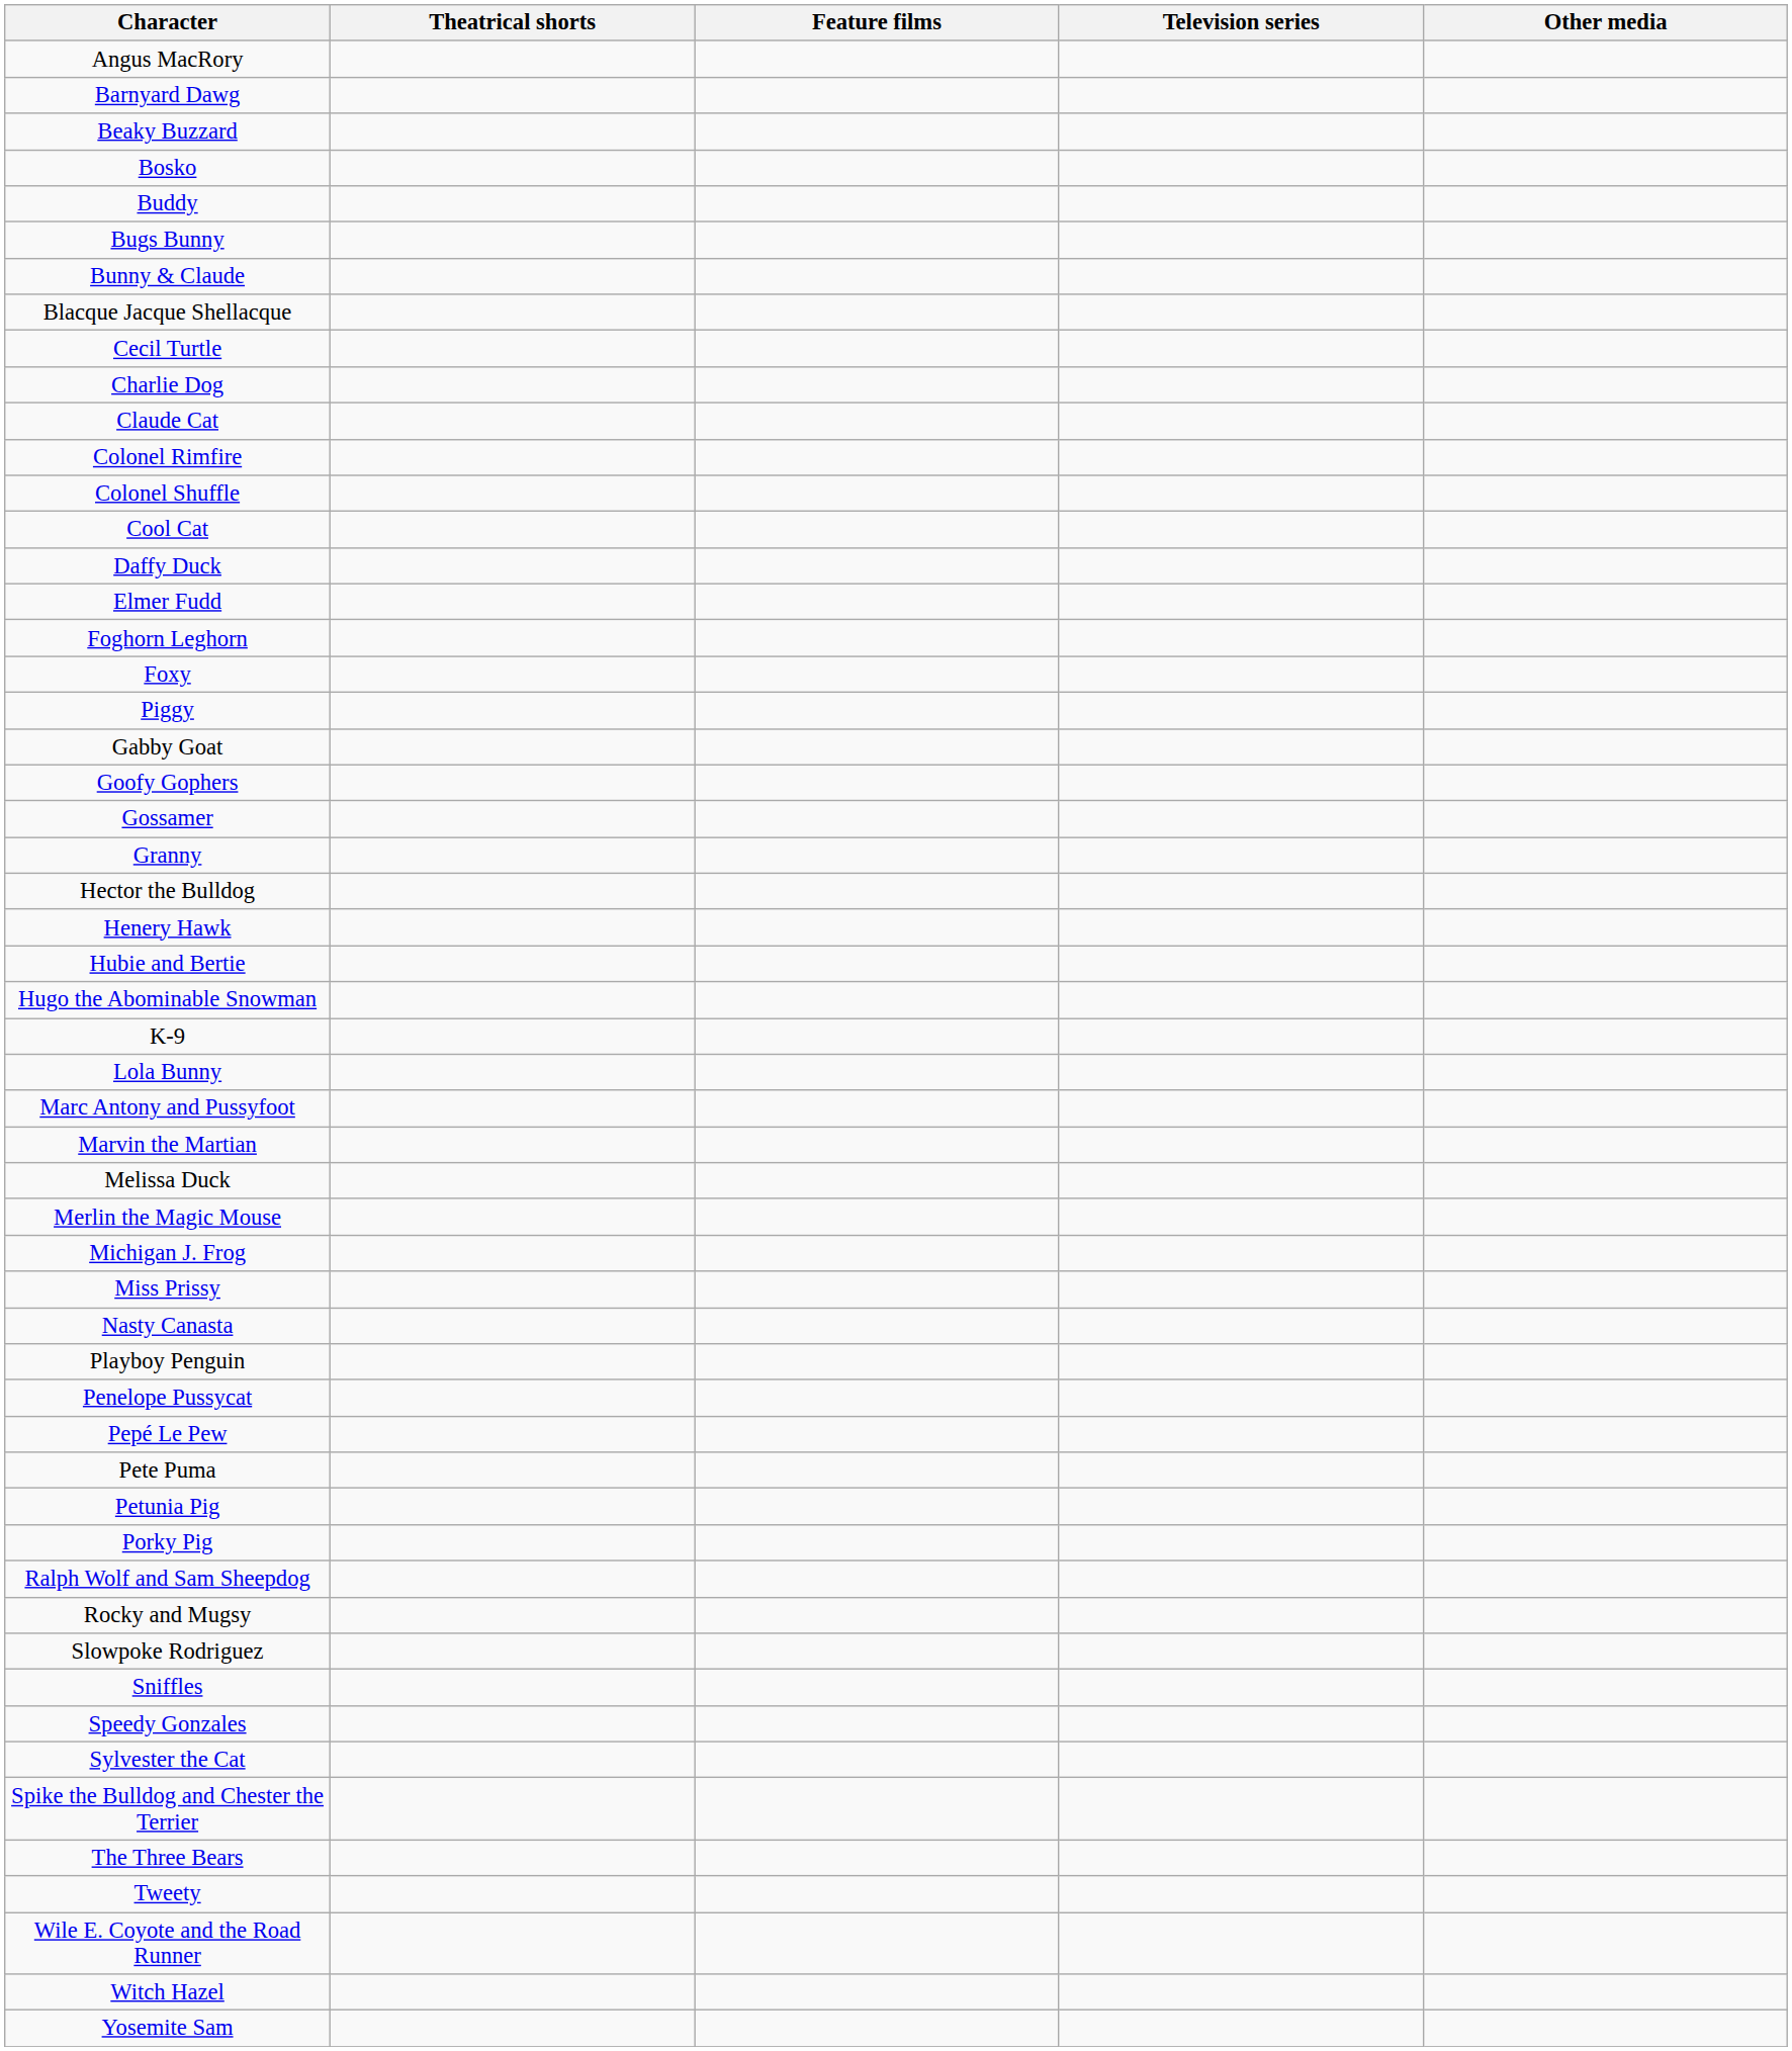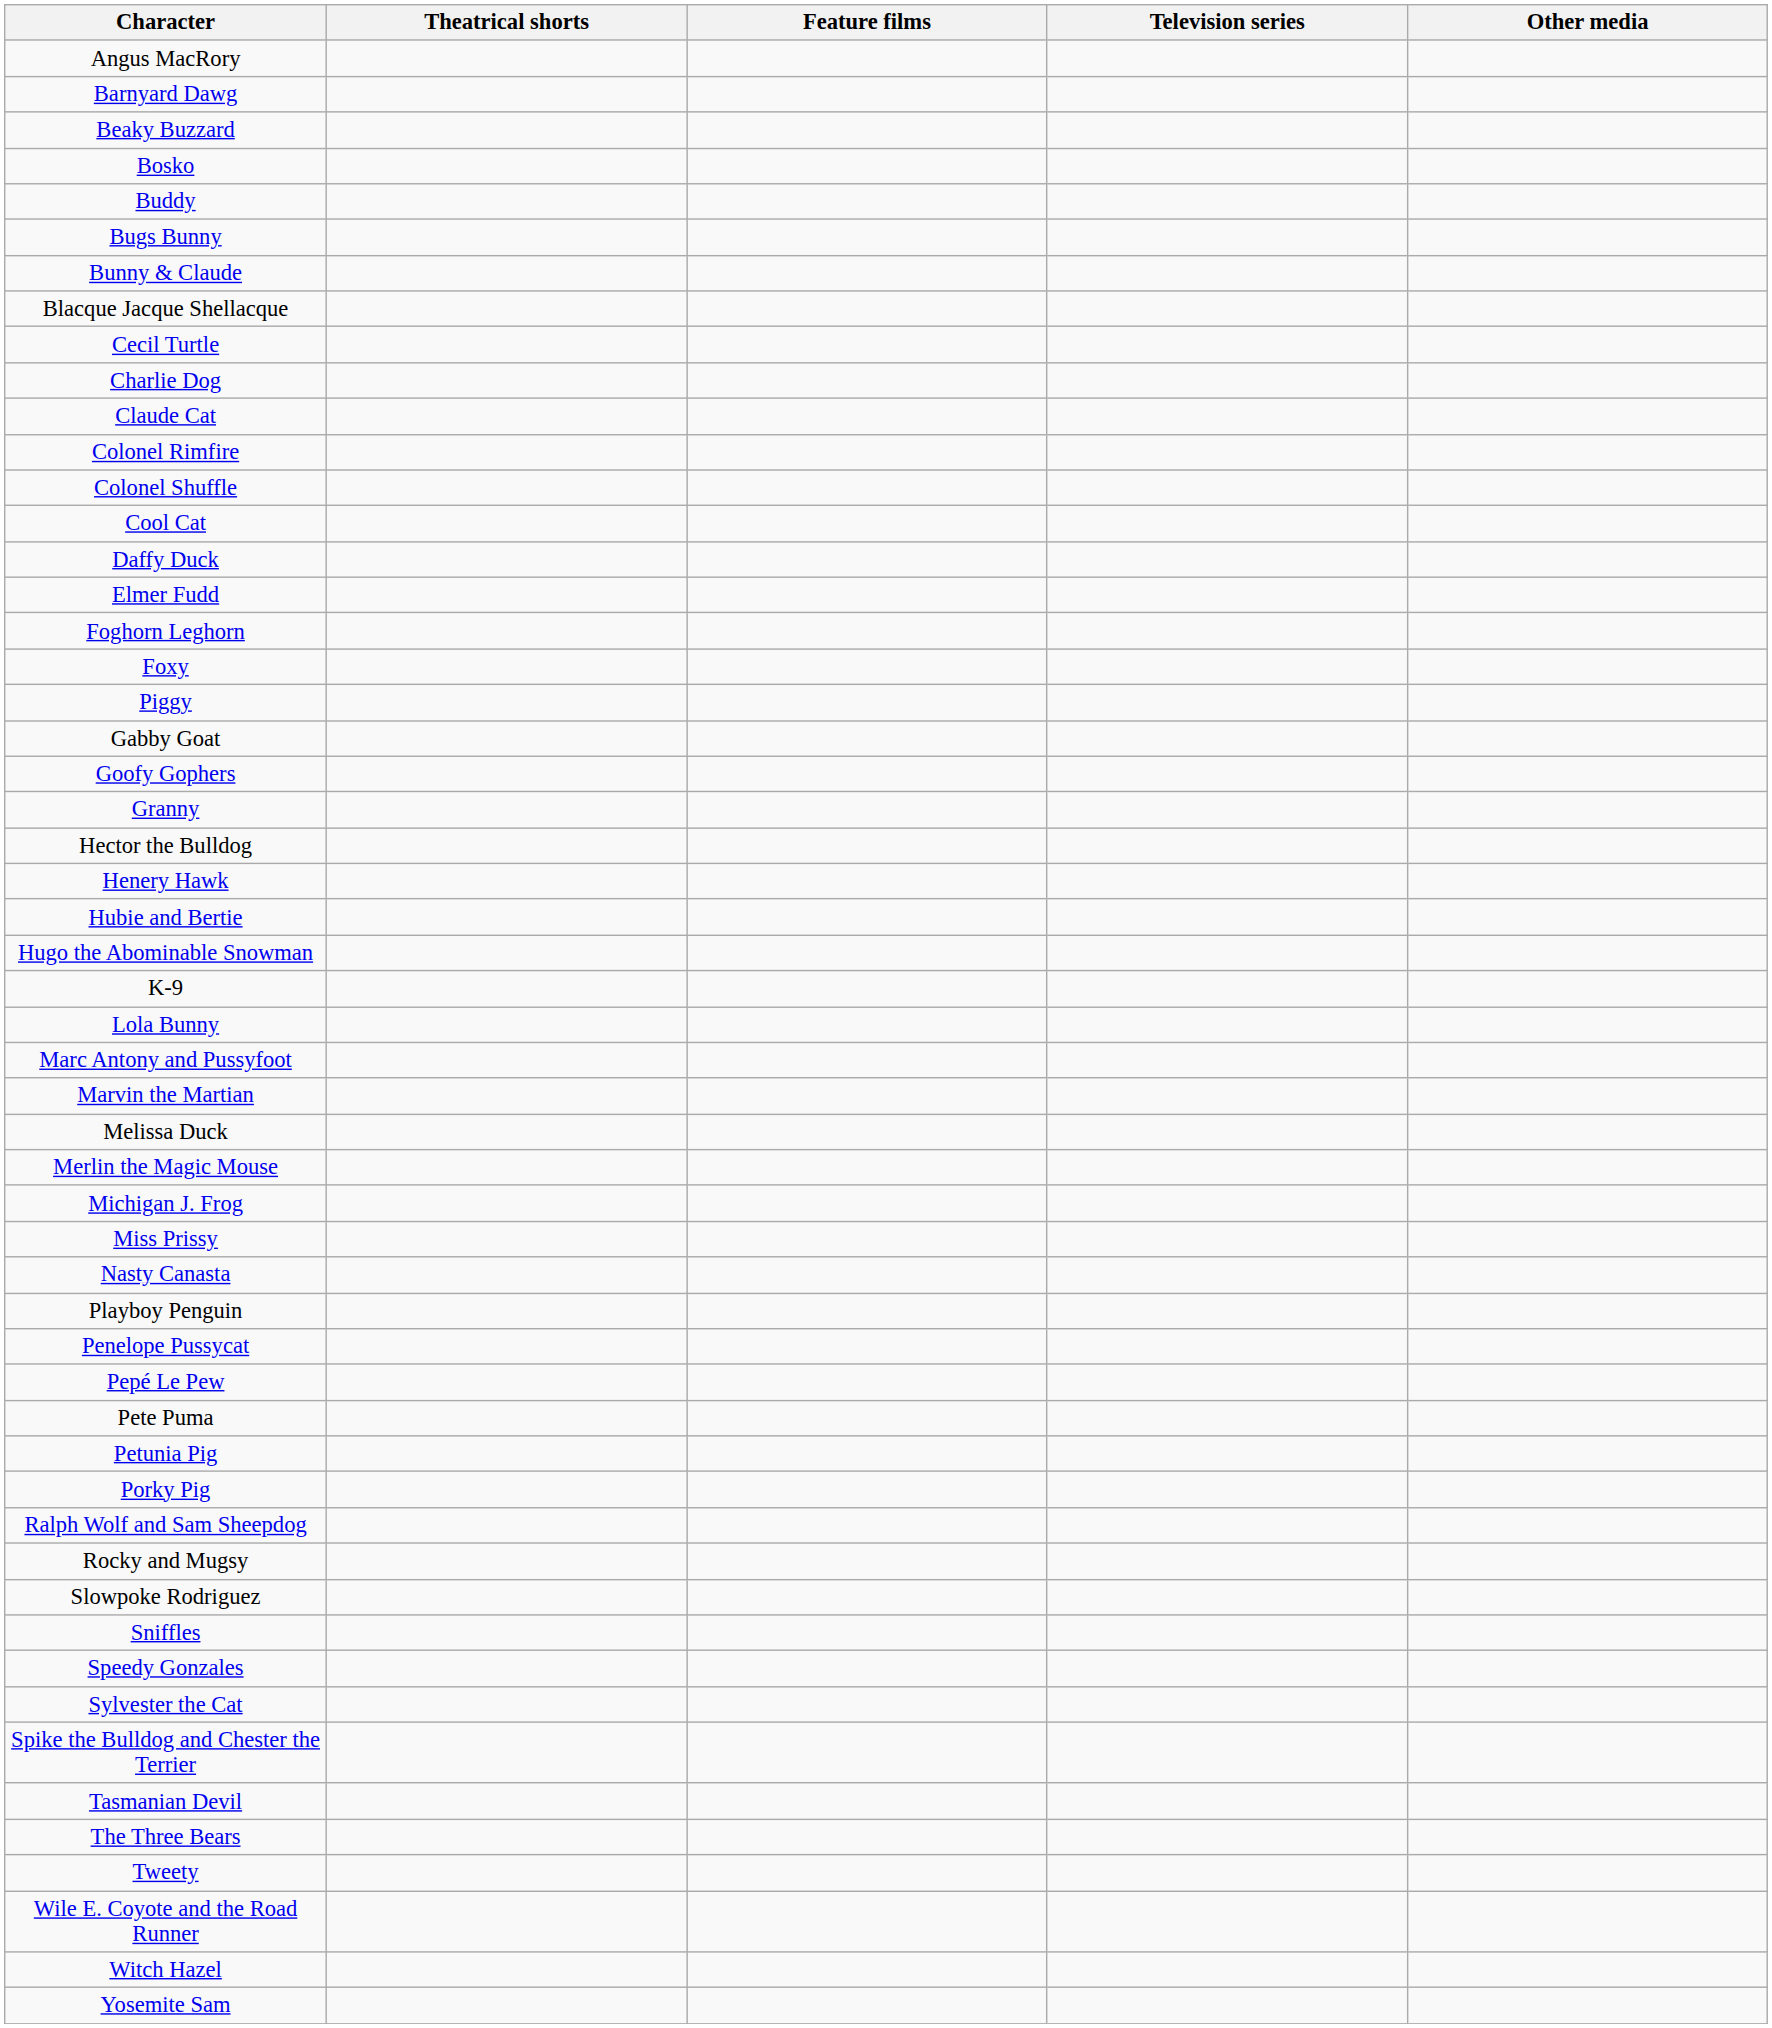- row: Gossamer
+ row: Tasmanian Devil
